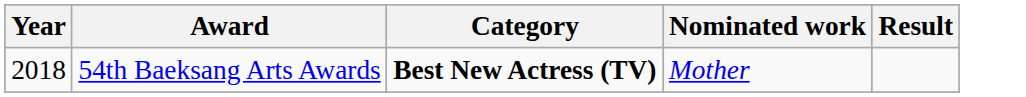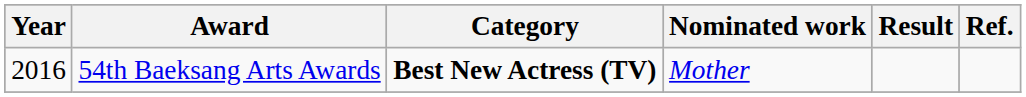+ column: Ref.
54th Baeksang Arts Awards | Year: 2018 -> 2016
